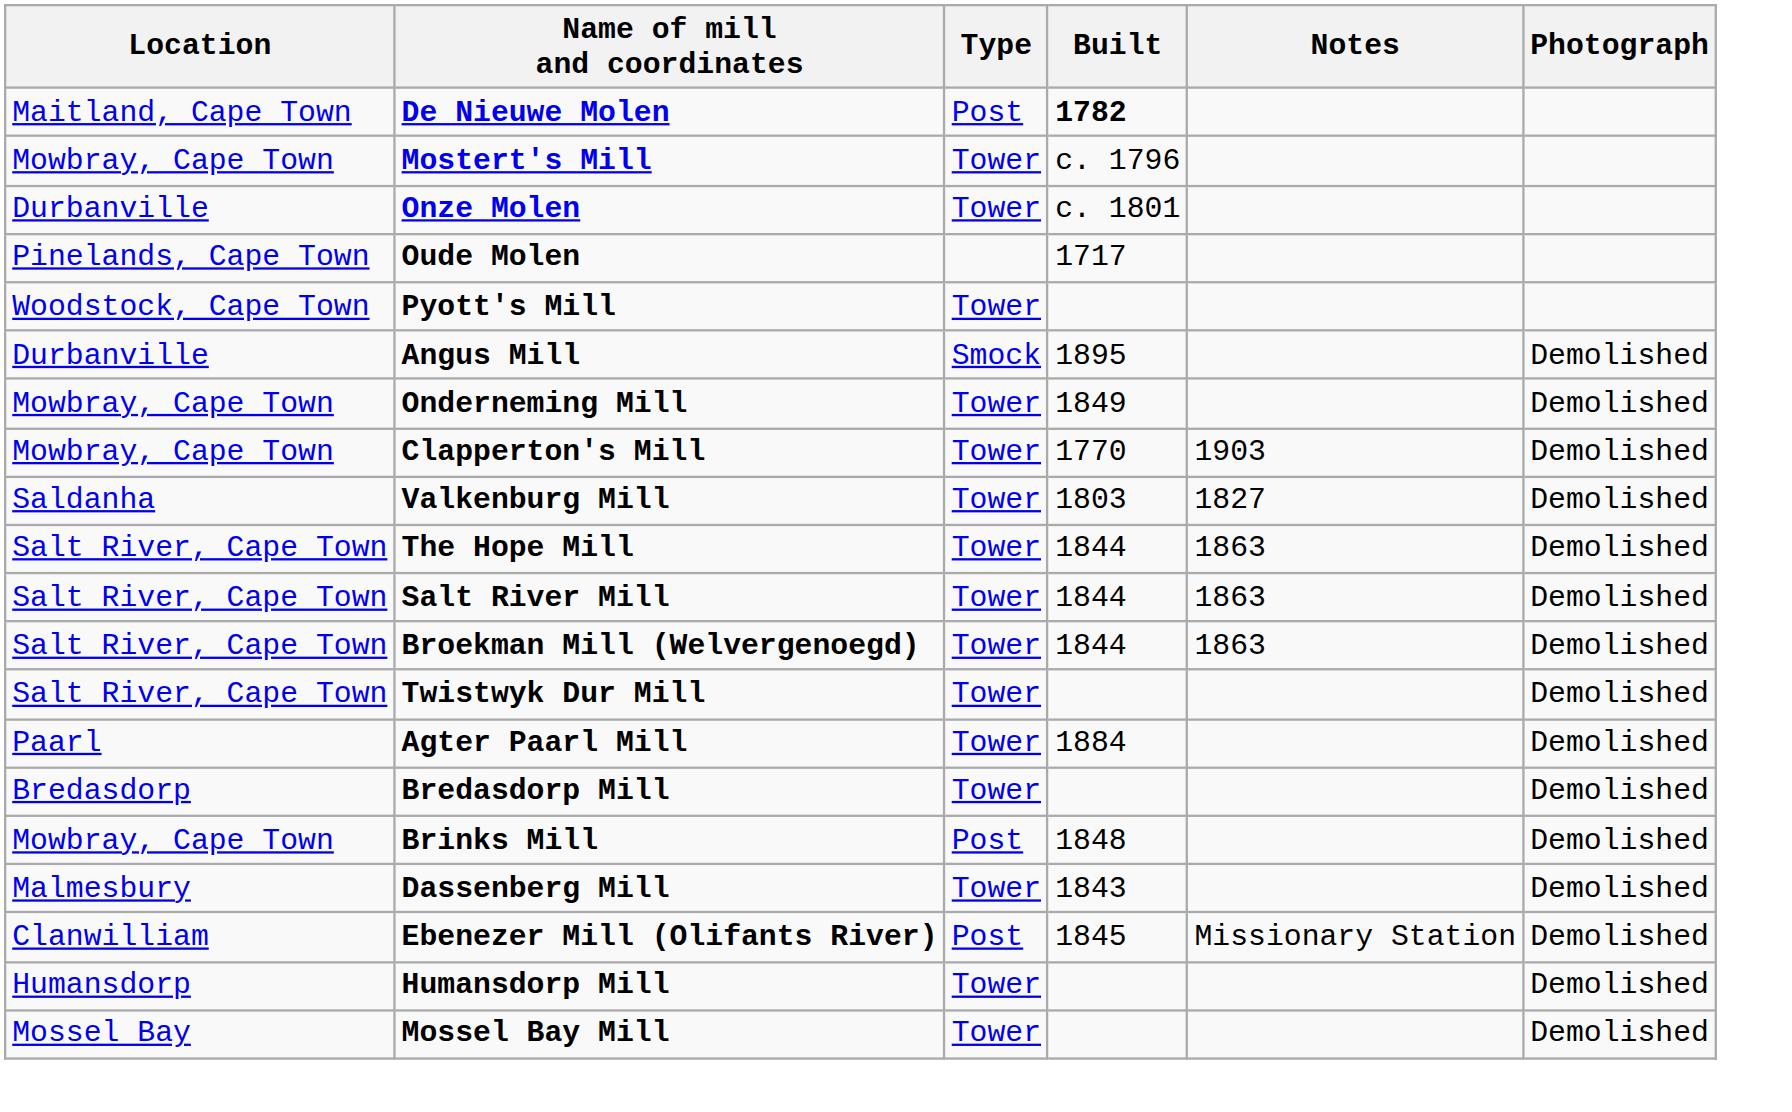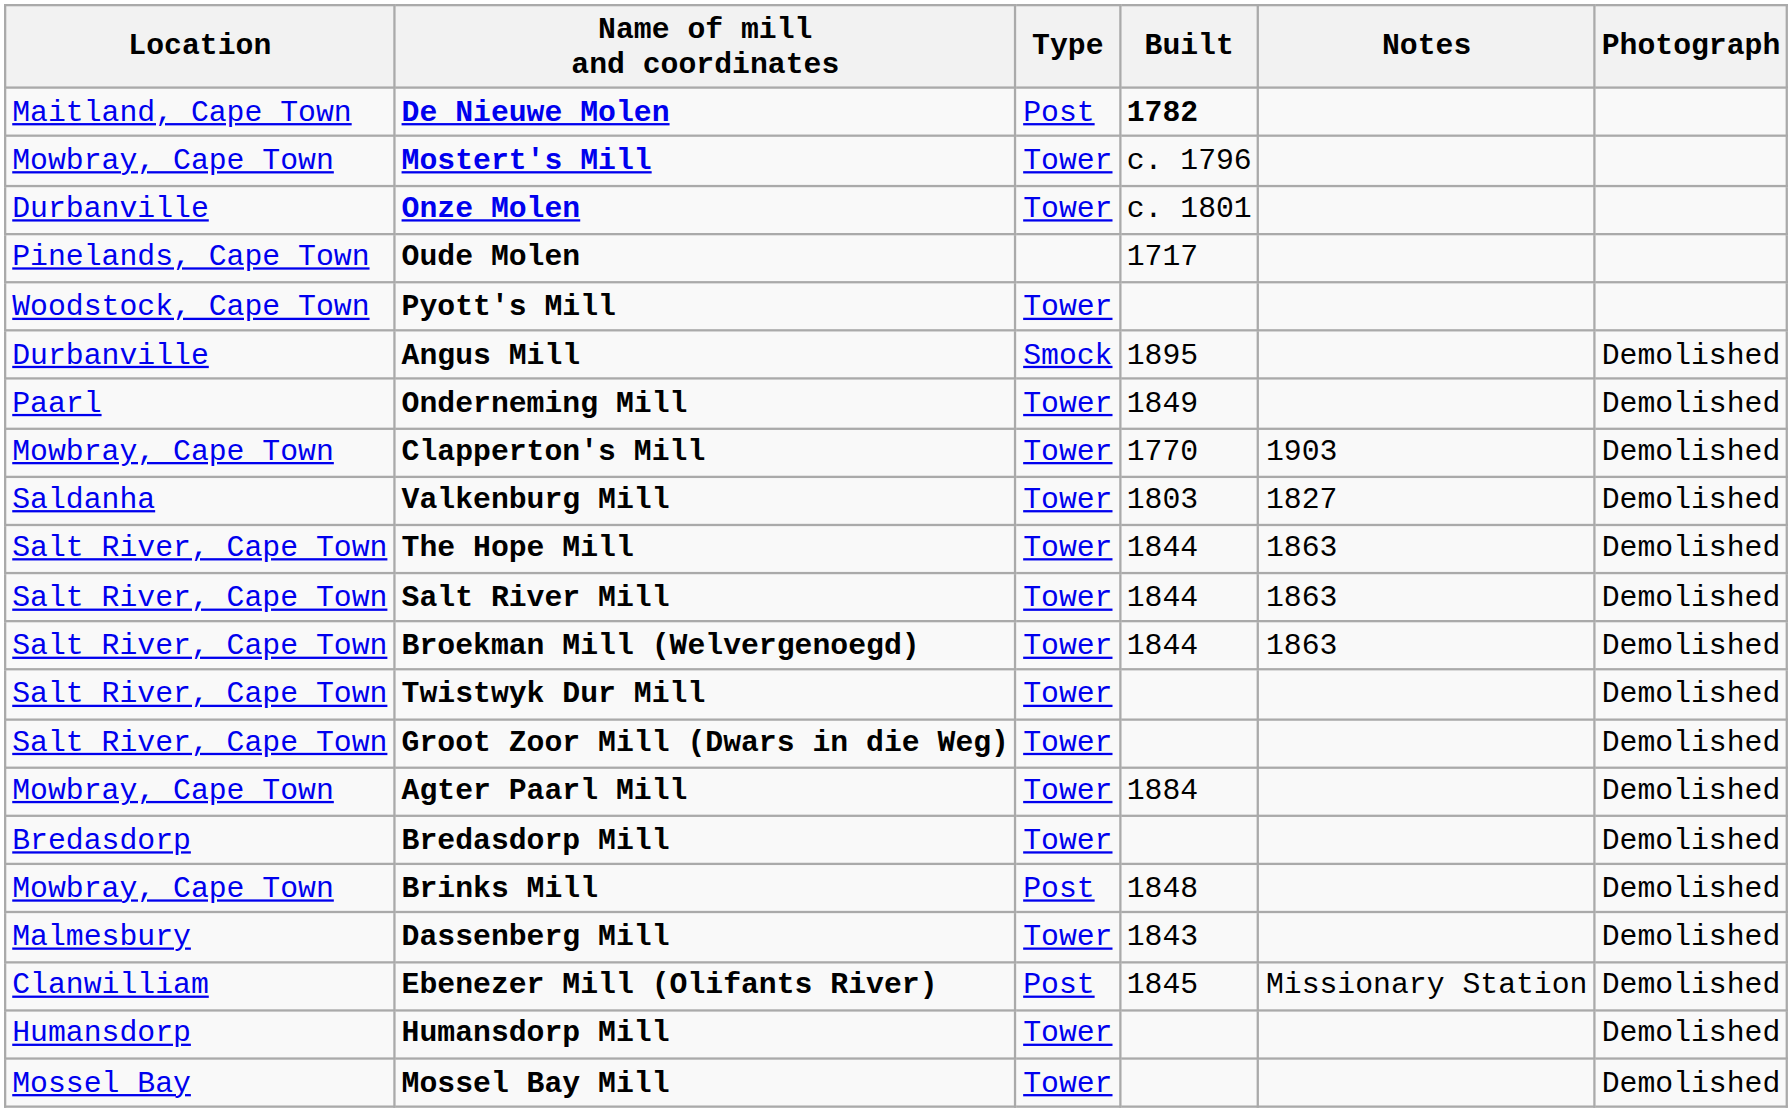Onderneming Mill | Location: Mowbray, Cape Town -> Paarl
+ row: Salt River, Cape Town | Groot Zoor Mill (Dwars in die Weg) | Tower | Demolished
Agter Paarl Mill | Location: Paarl -> Mowbray, Cape Town
